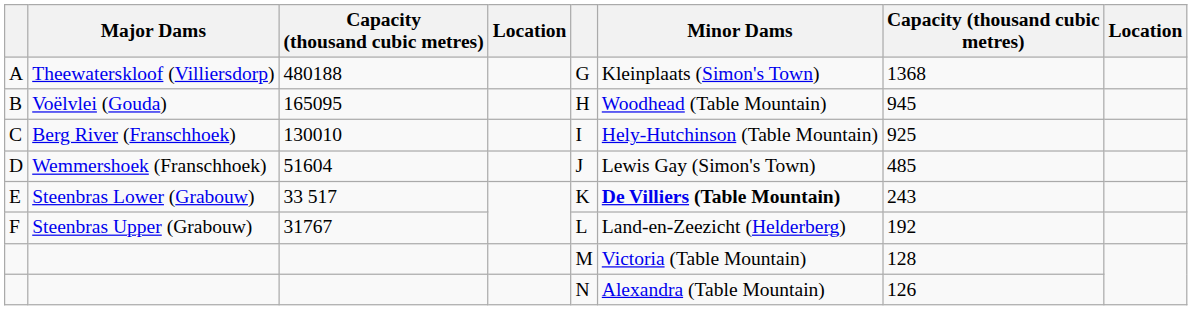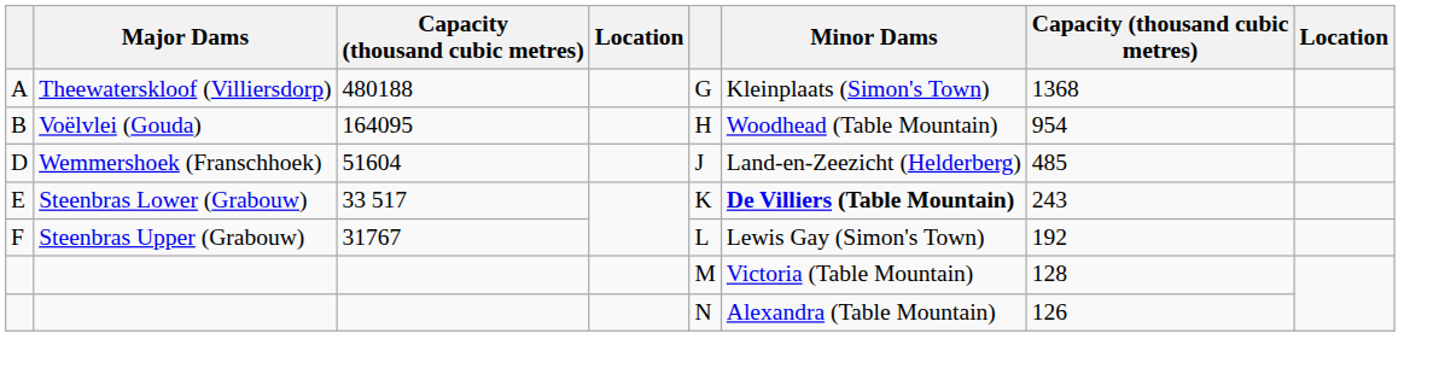B | column 3: 165095 -> 164095
B | column 7: 945 -> 954
- row: C | Berg River (Franschhoek) | 130010 | I | Hely-Hutchinson (Table Mountain) | 925
D | Minor Dams: Lewis Gay (Simon's Town) -> Land-en-Zeezicht (Helderberg)
F | Minor Dams: Land-en-Zeezicht (Helderberg) -> Lewis Gay (Simon's Town)
